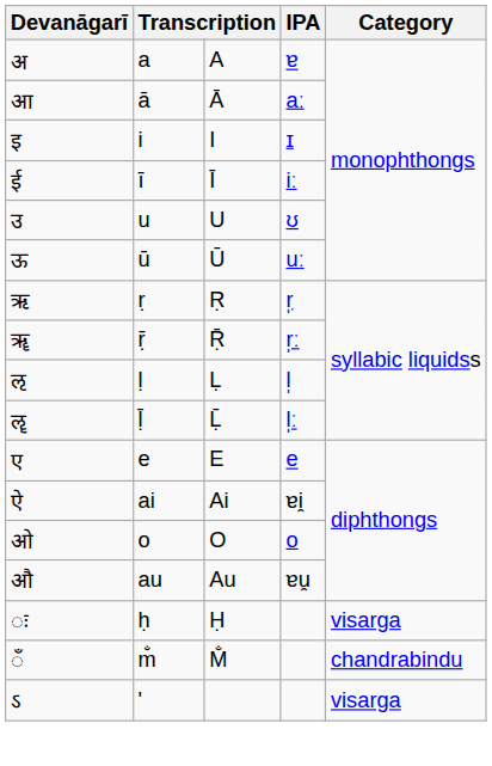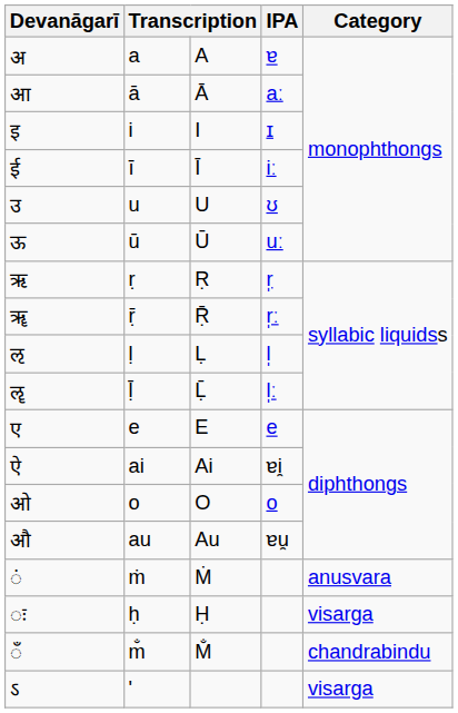+ row: ं | ṁ | Ṁ | anusvara
